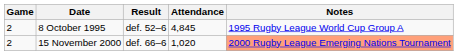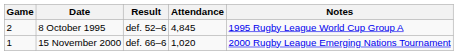15 November 2000 | Game: 2 -> 1
15 November 2000 | Notes: lightsalmon background -> no background
